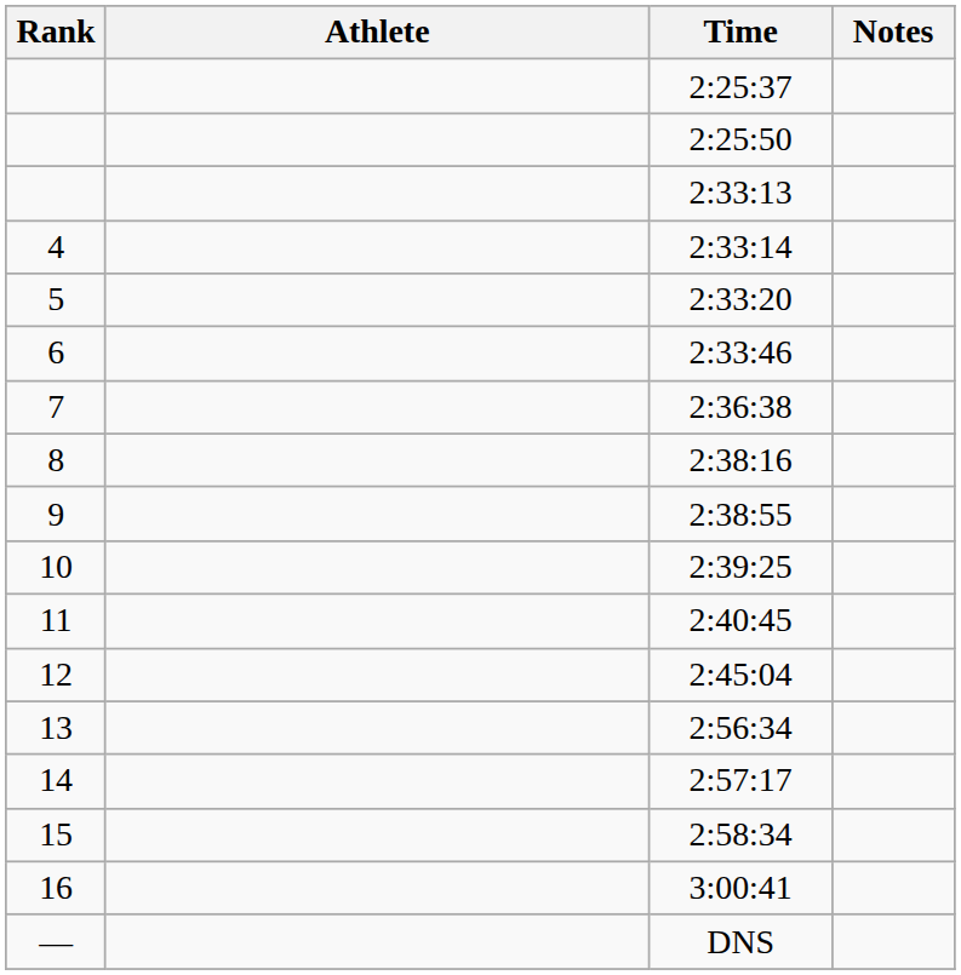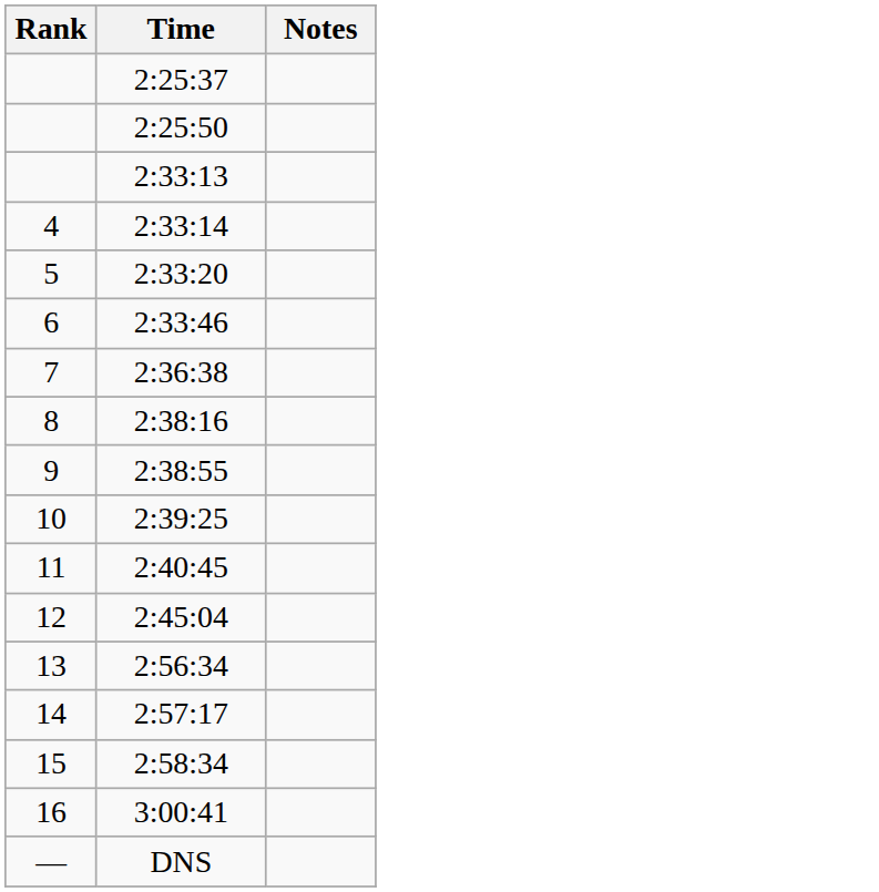- column: Athlete
